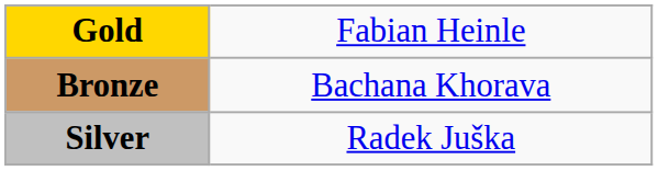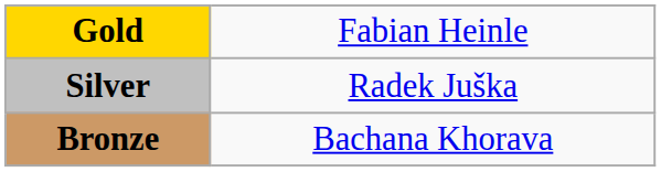rows swapped: Silver <-> Bronze
